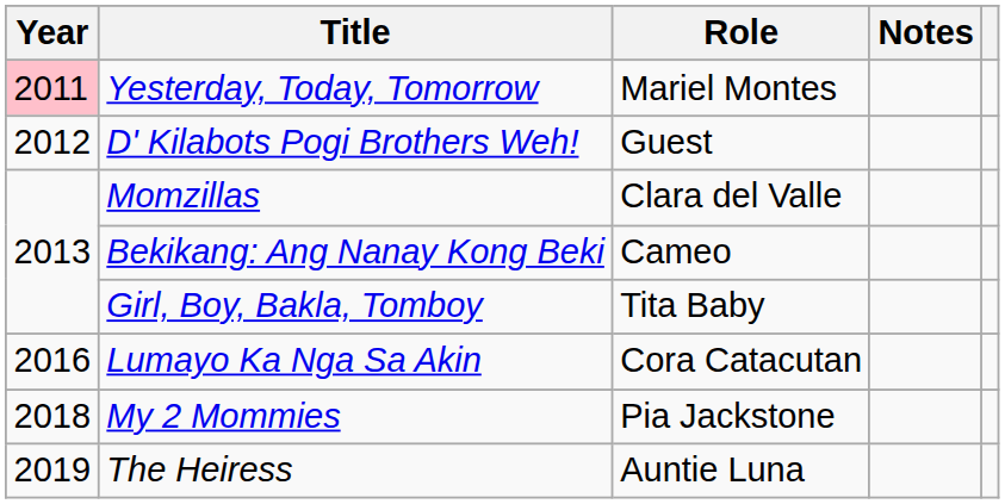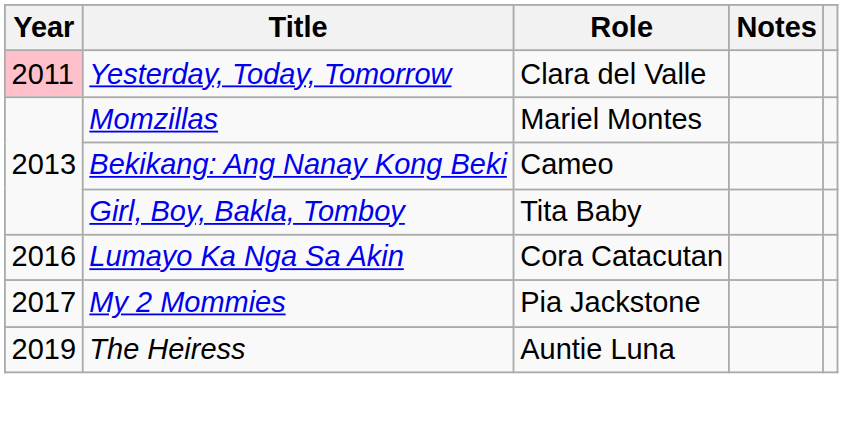Yesterday, Today, Tomorrow | Role: Mariel Montes -> Clara del Valle
- row: 2012 | D' Kilabots Pogi Brothers Weh! | Guest
Momzillas | Role: Clara del Valle -> Mariel Montes
My 2 Mommies | Year: 2018 -> 2017
